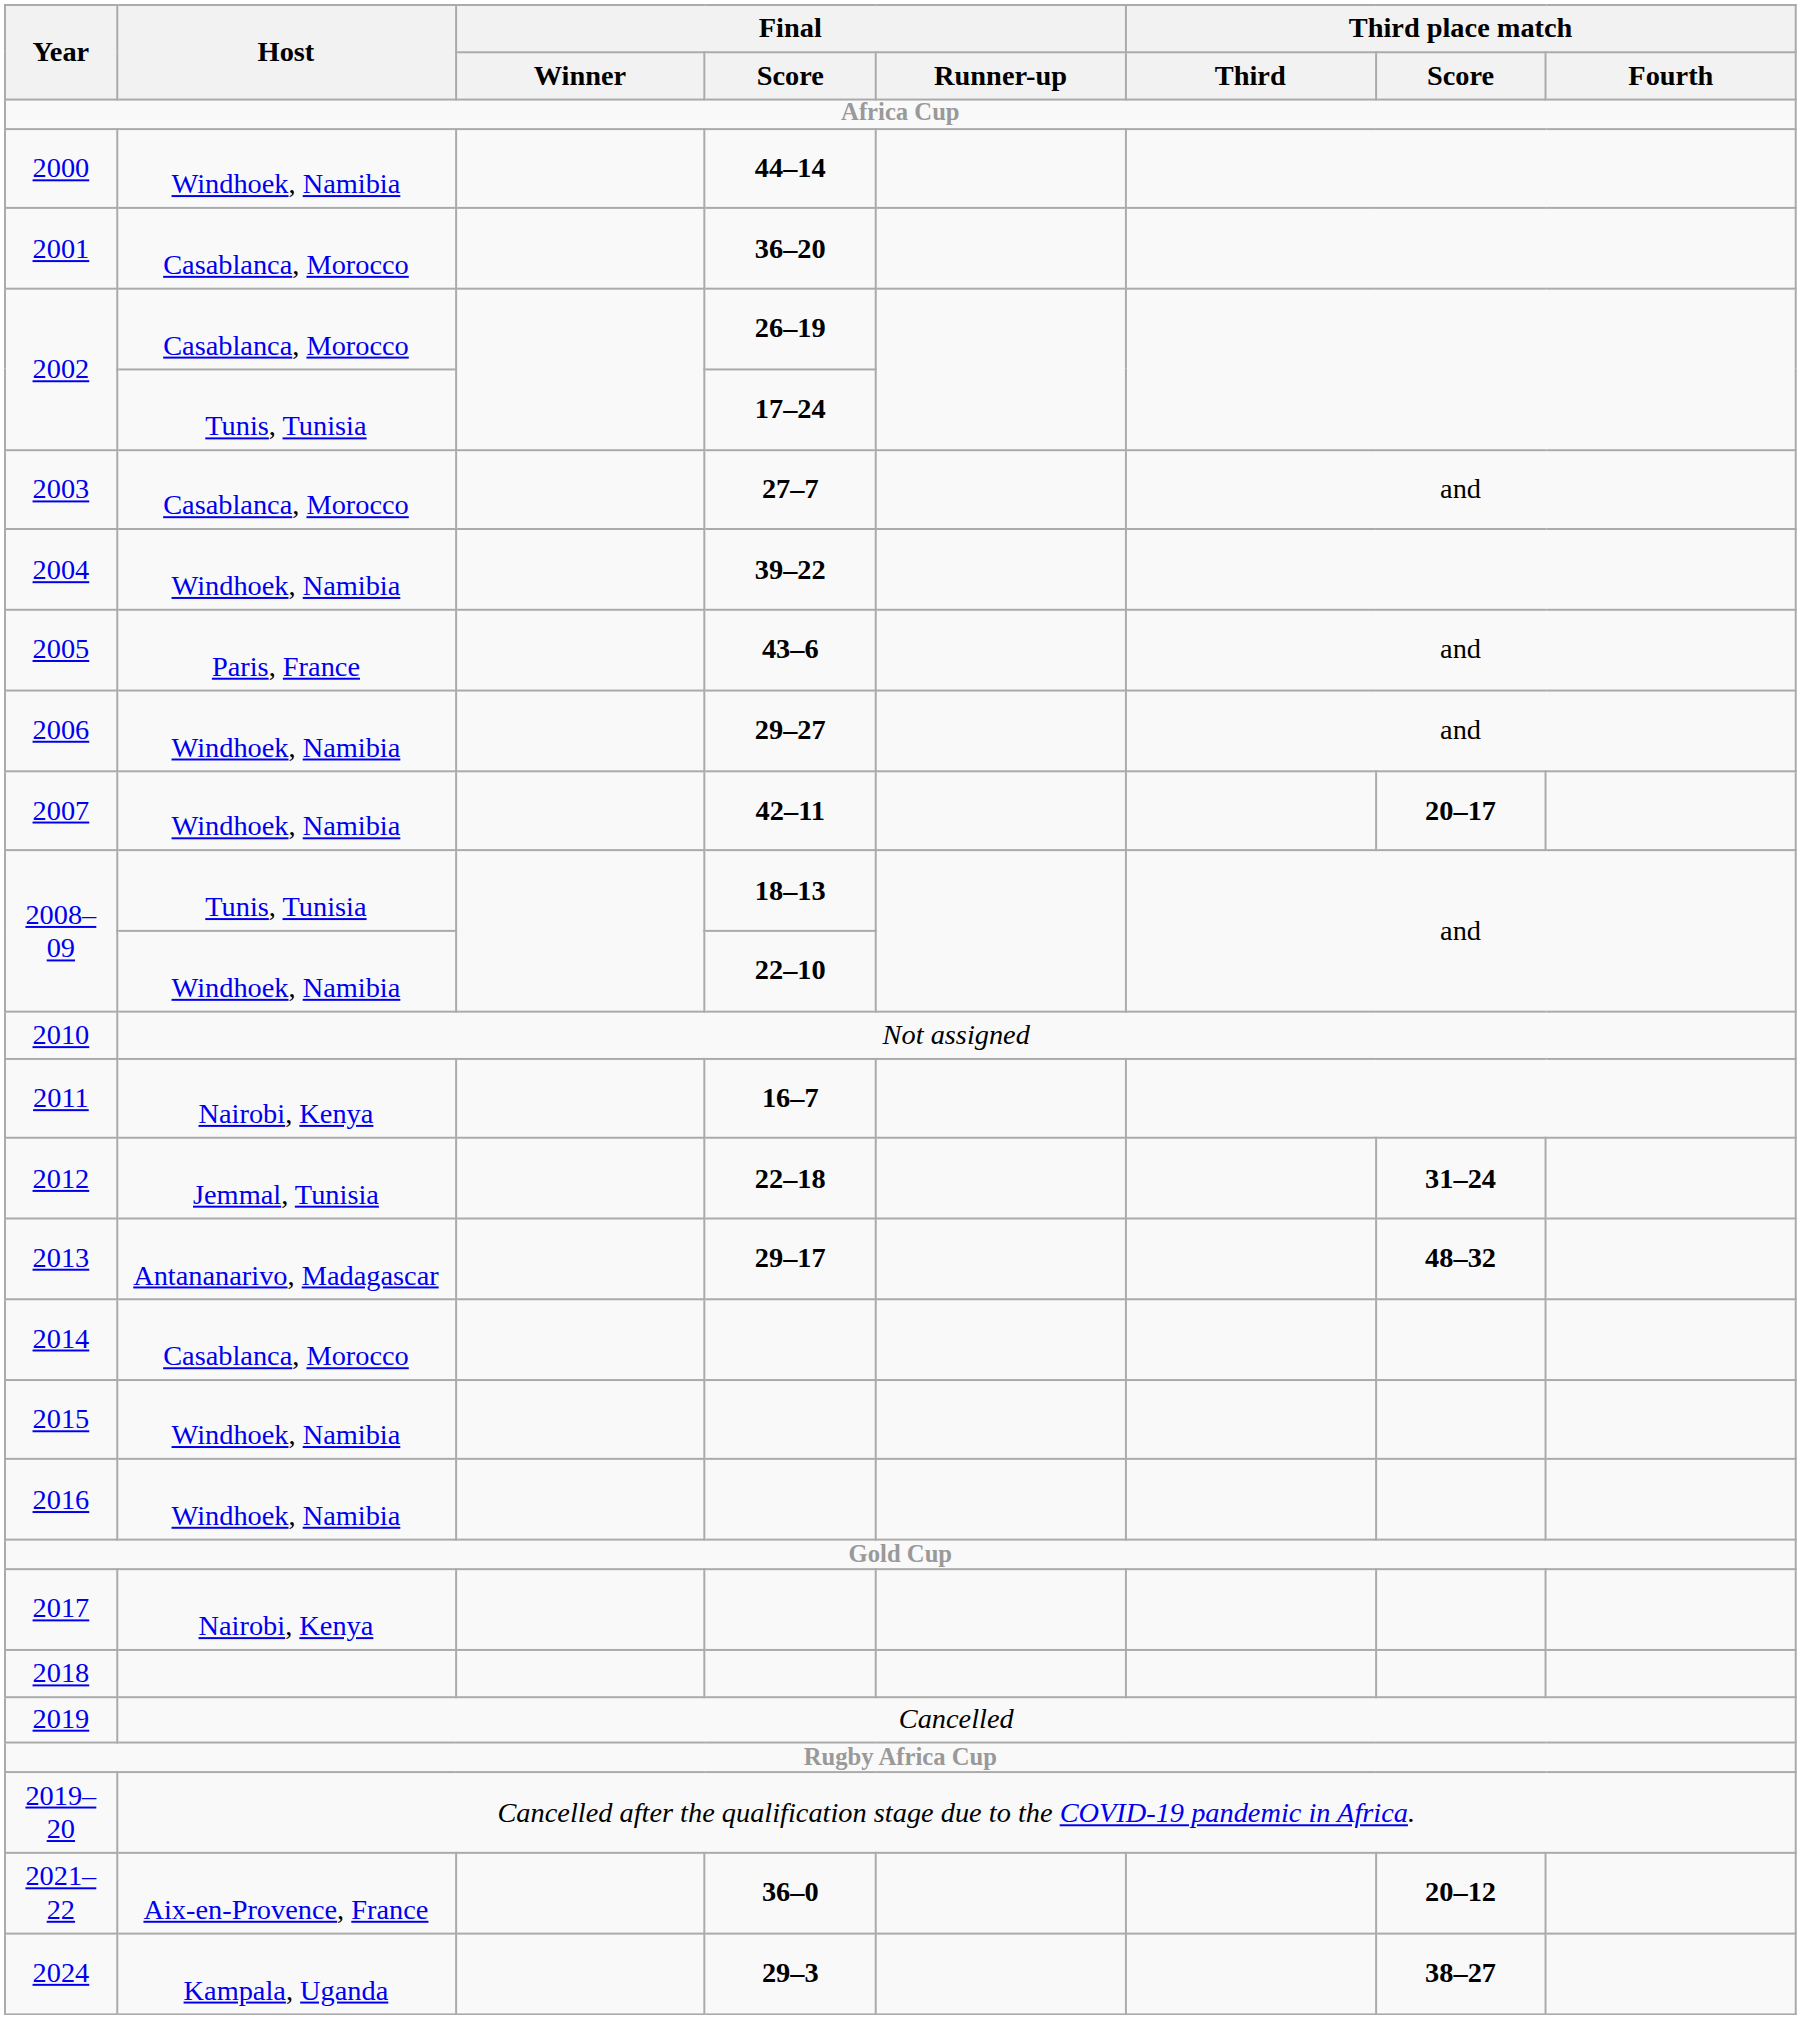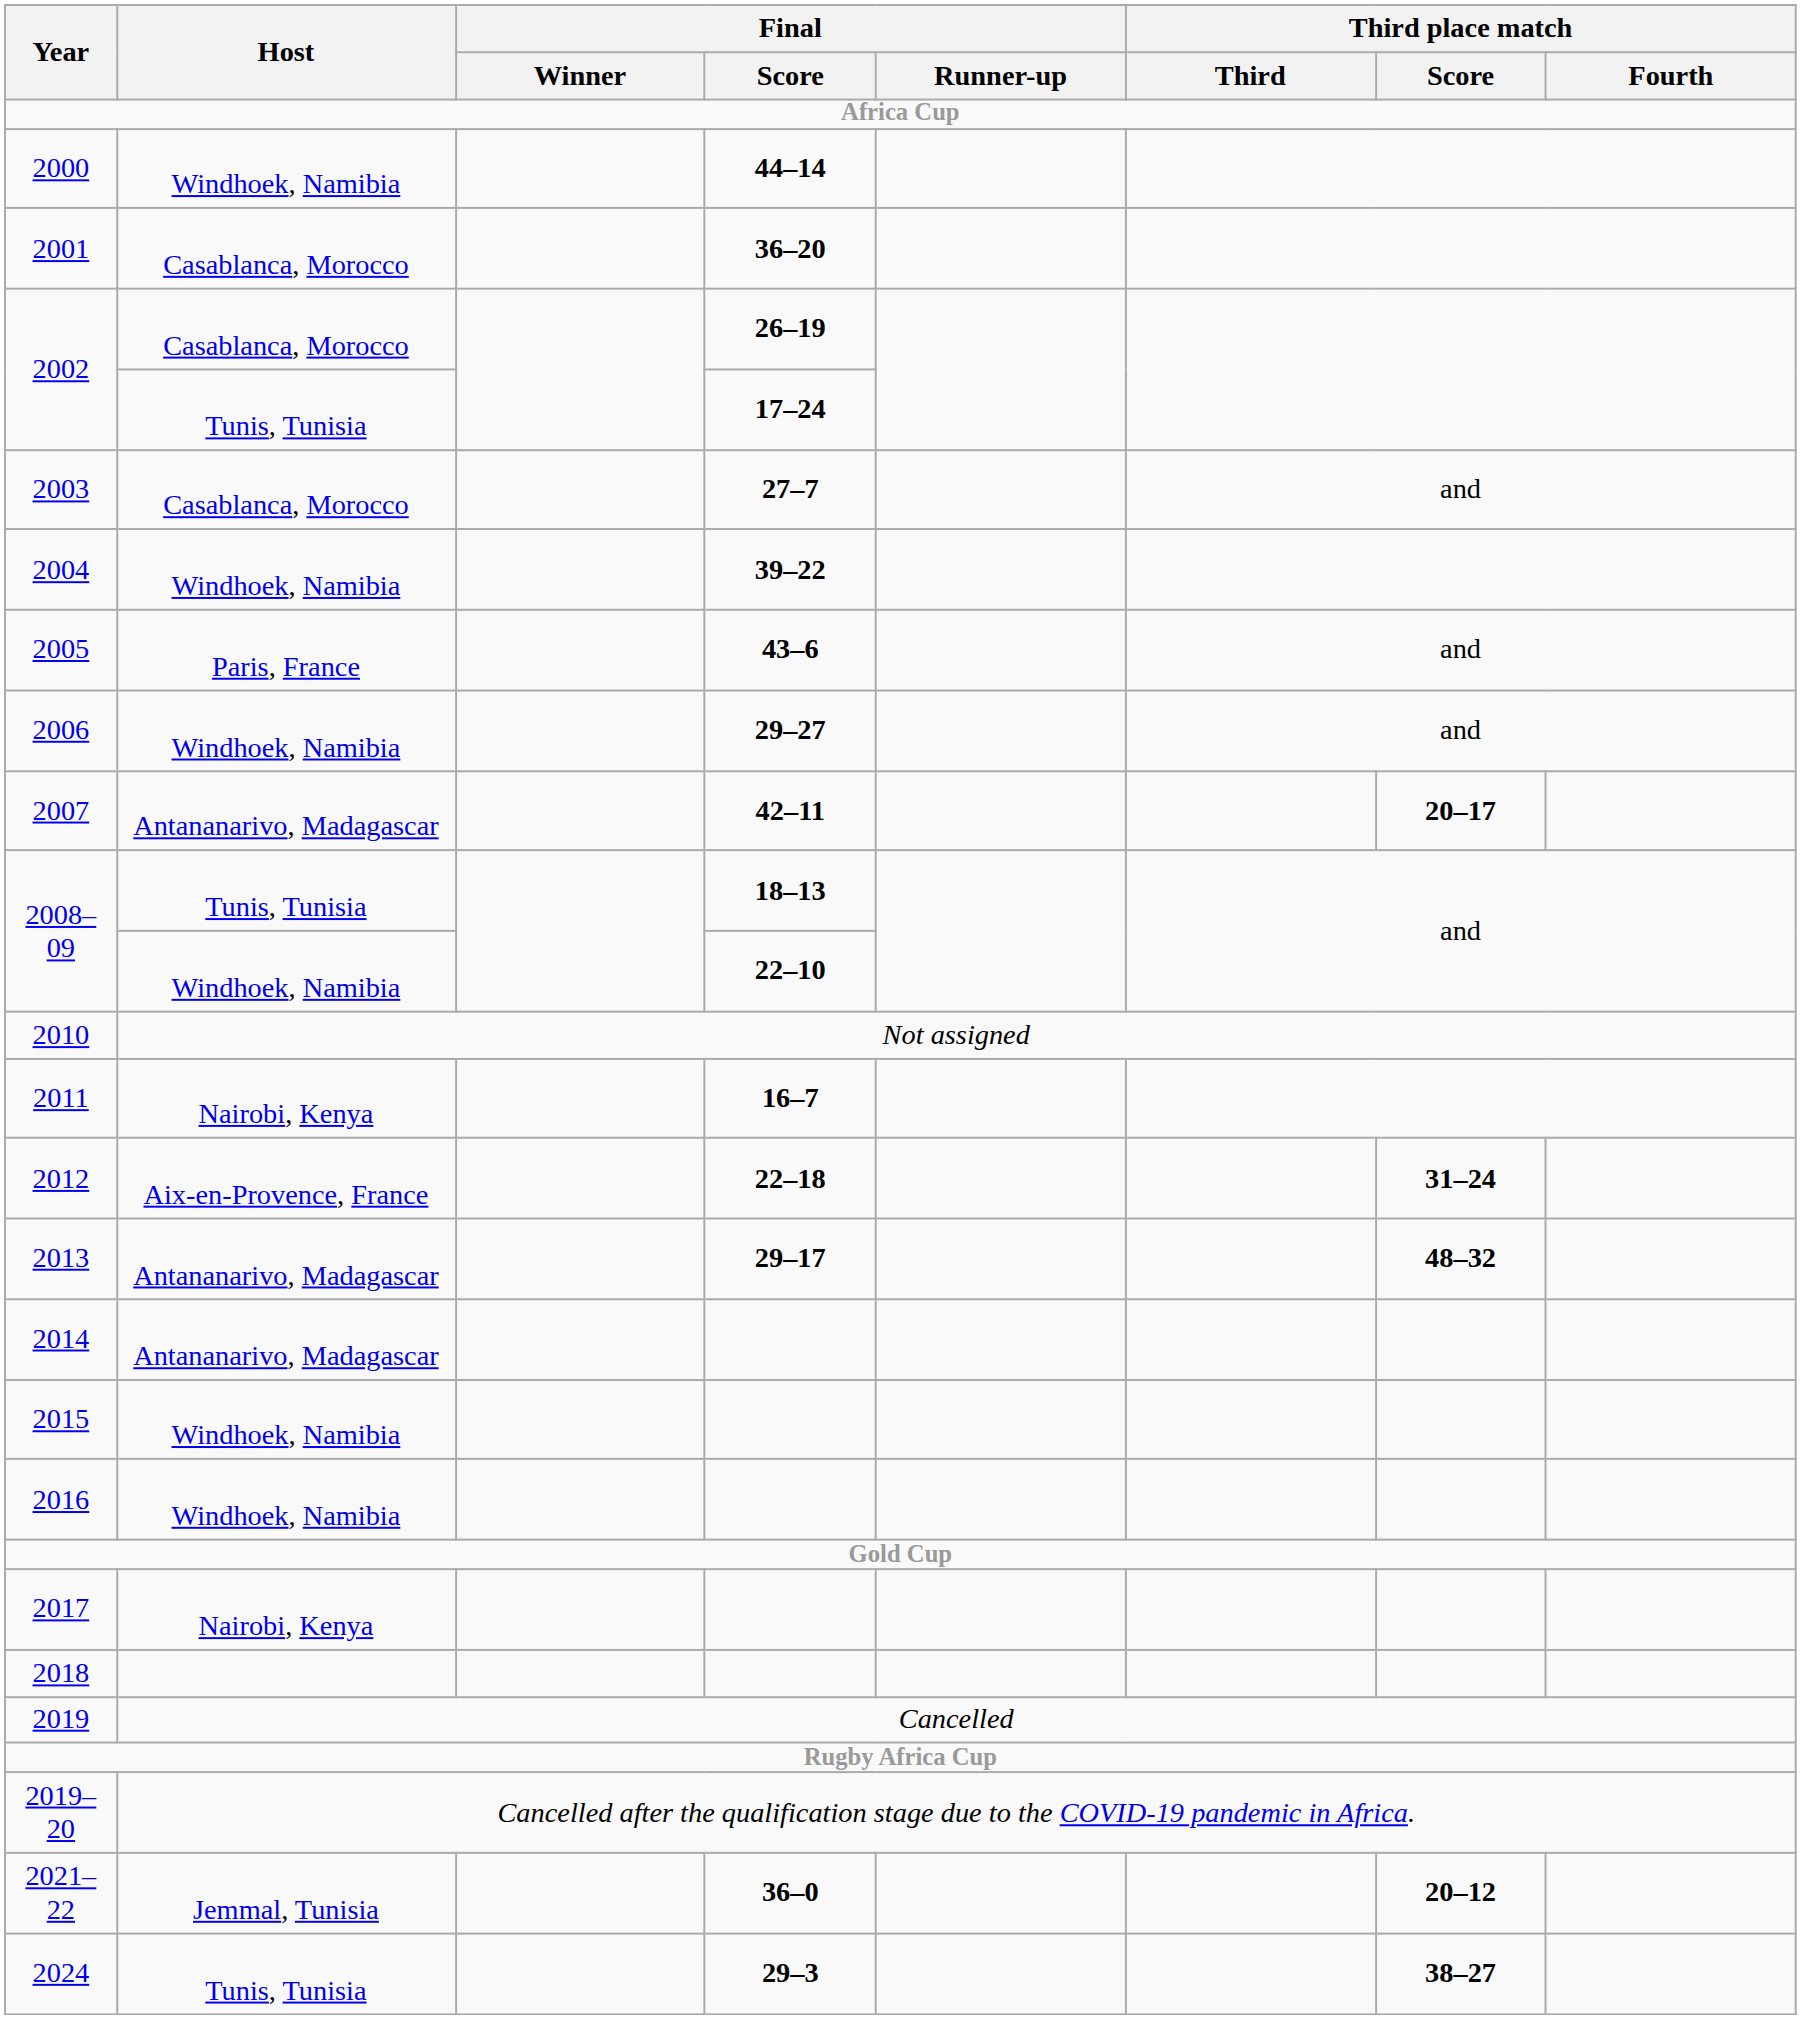2007 | Host: Windhoek, Namibia -> Antananarivo, Madagascar
2012 | Host: Jemmal, Tunisia -> Aix-en-Provence, France
2014 | Host: Casablanca, Morocco -> Antananarivo, Madagascar
2021–22 | Host: Aix-en-Provence, France -> Jemmal, Tunisia
2024 | Host: Kampala, Uganda -> Tunis, Tunisia
